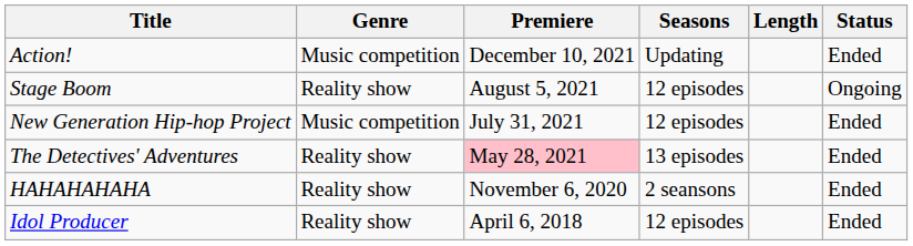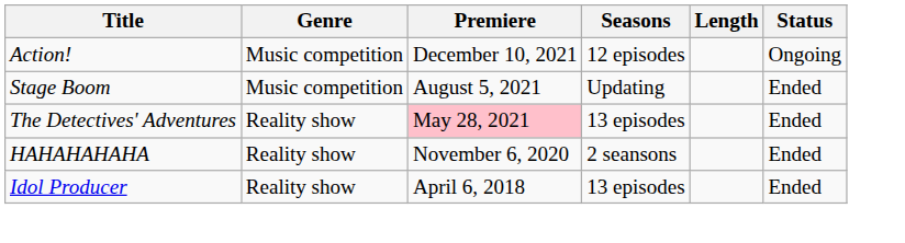Action! | Seasons: Updating -> 12 episodes
Action! | Status: Ended -> Ongoing
Stage Boom | Genre: Reality show -> Music competition
Stage Boom | Seasons: 12 episodes -> Updating
Stage Boom | Status: Ongoing -> Ended
- row: New Generation Hip-hop Project | Music competition | July 31, 2021 | 12 episodes | Ended
Idol Producer | Seasons: 12 episodes -> 13 episodes
